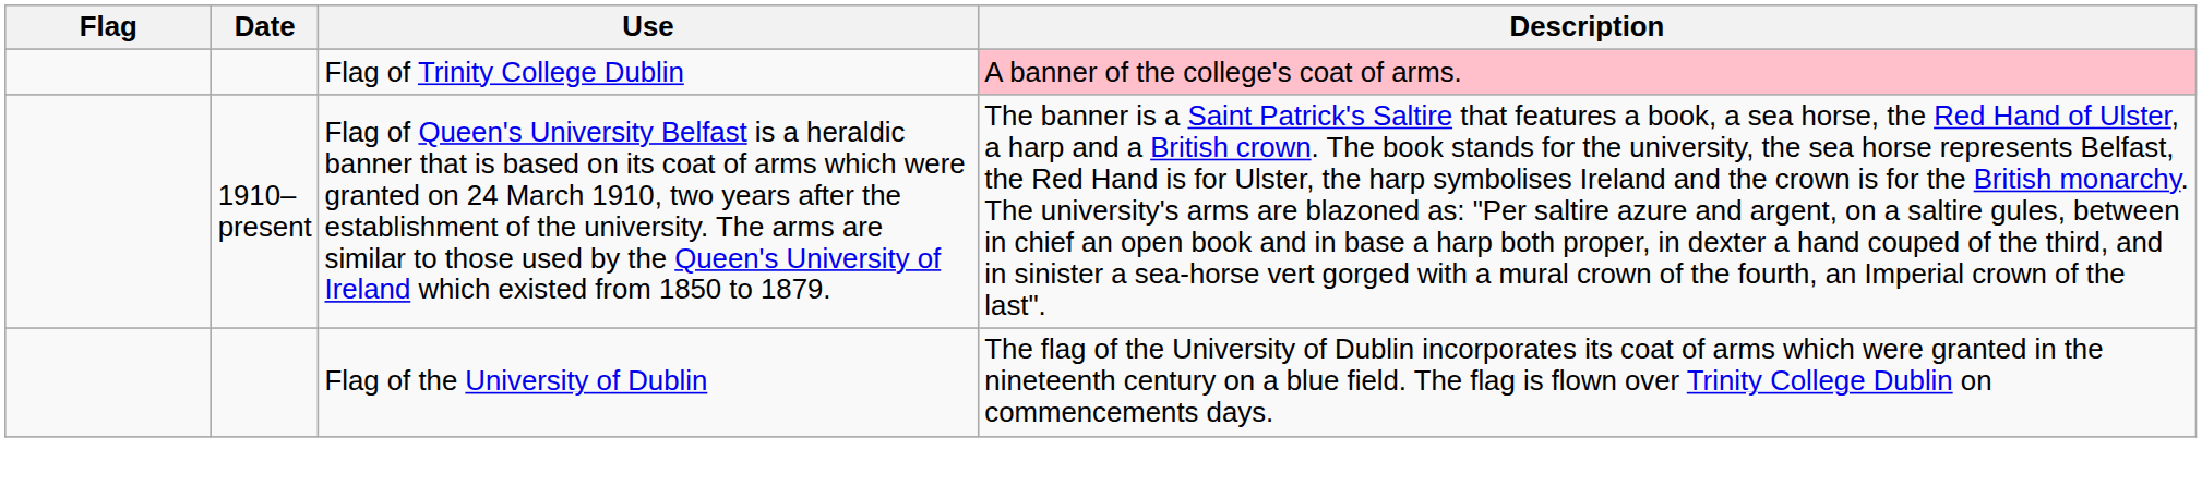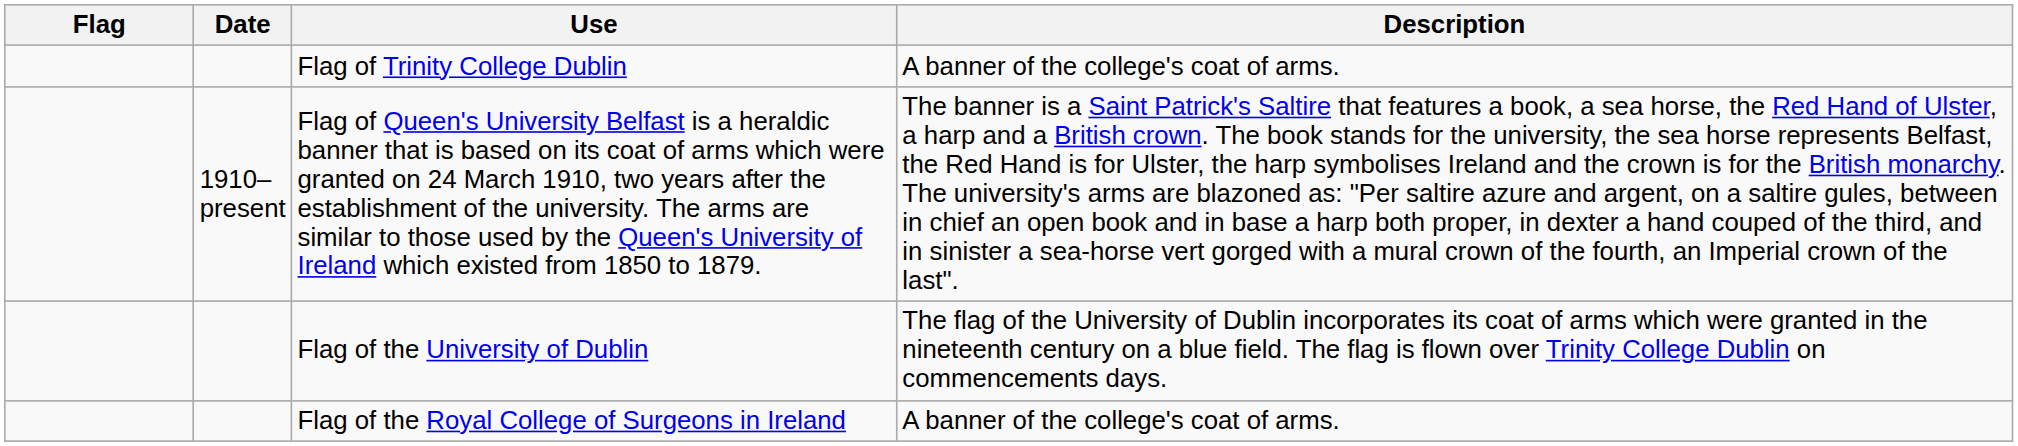Flag of Trinity College Dublin | Description: pink background -> no background
+ row: Flag of the Royal College of Surgeons in Ireland | A banner of the college's coat of arms.
